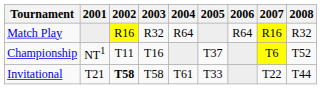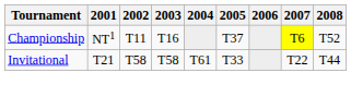- row: Match Play | R16 | R32 | R64 | R64 | R16 | R32
Invitational | 2002: bold -> normal
